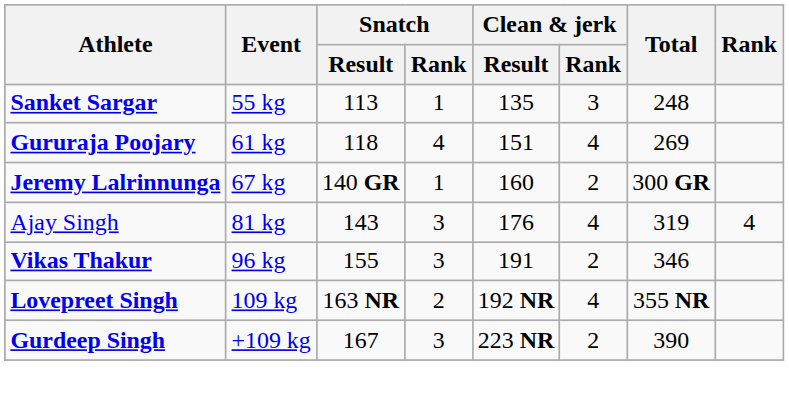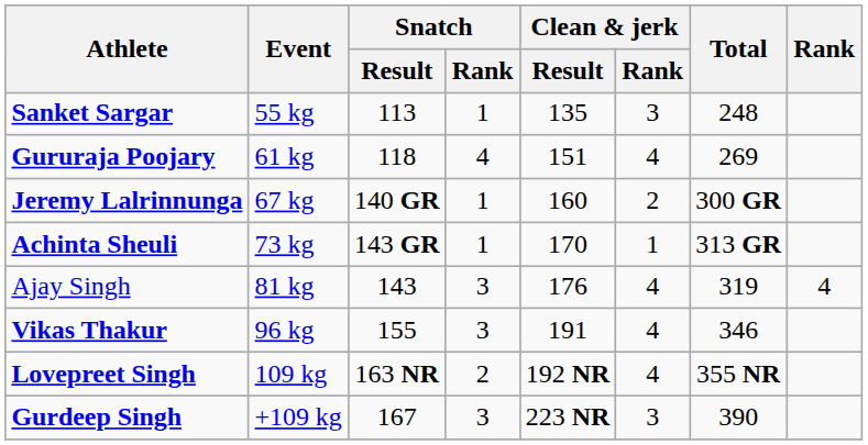+ row: Achinta Sheuli | 73 kg | 143 GR | 1 | 170 | 1 | 313 GR
Vikas Thakur | Clean & jerk / Rank: 2 -> 4
Gurdeep Singh | Clean & jerk / Rank: 2 -> 3
